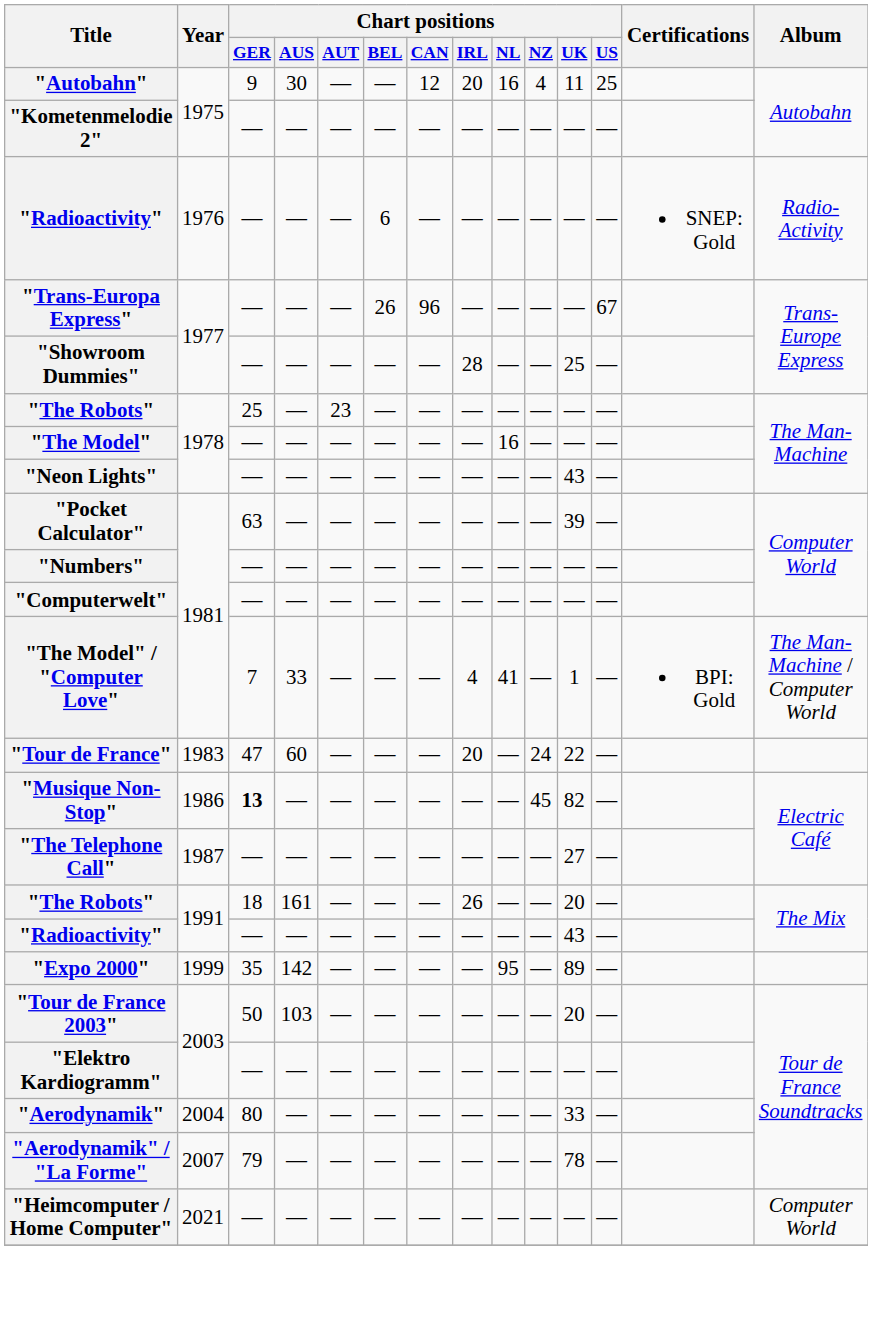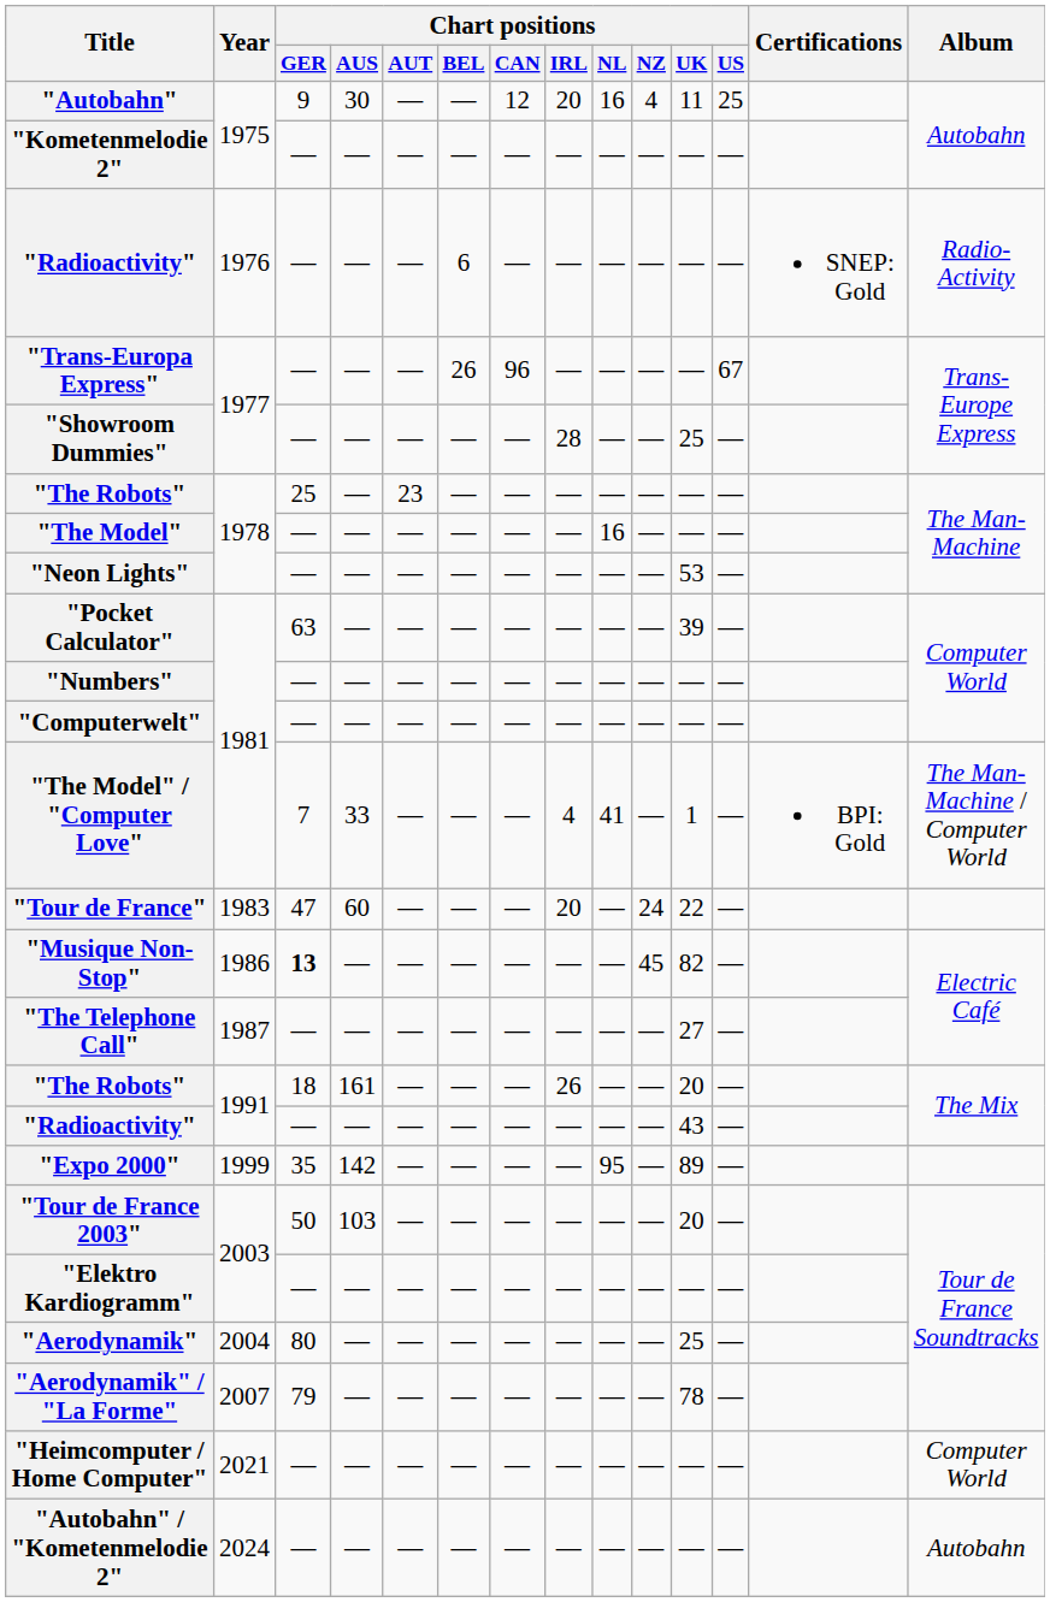"Neon Lights" | Chart positions / UK: 43 -> 53
"Aerodynamik" | Chart positions / UK: 33 -> 25
+ row: "Autobahn" / "Kometenmelodie 2" | 2024 | — | — | — | — | — | — | — | — | — | — | Autobahn
